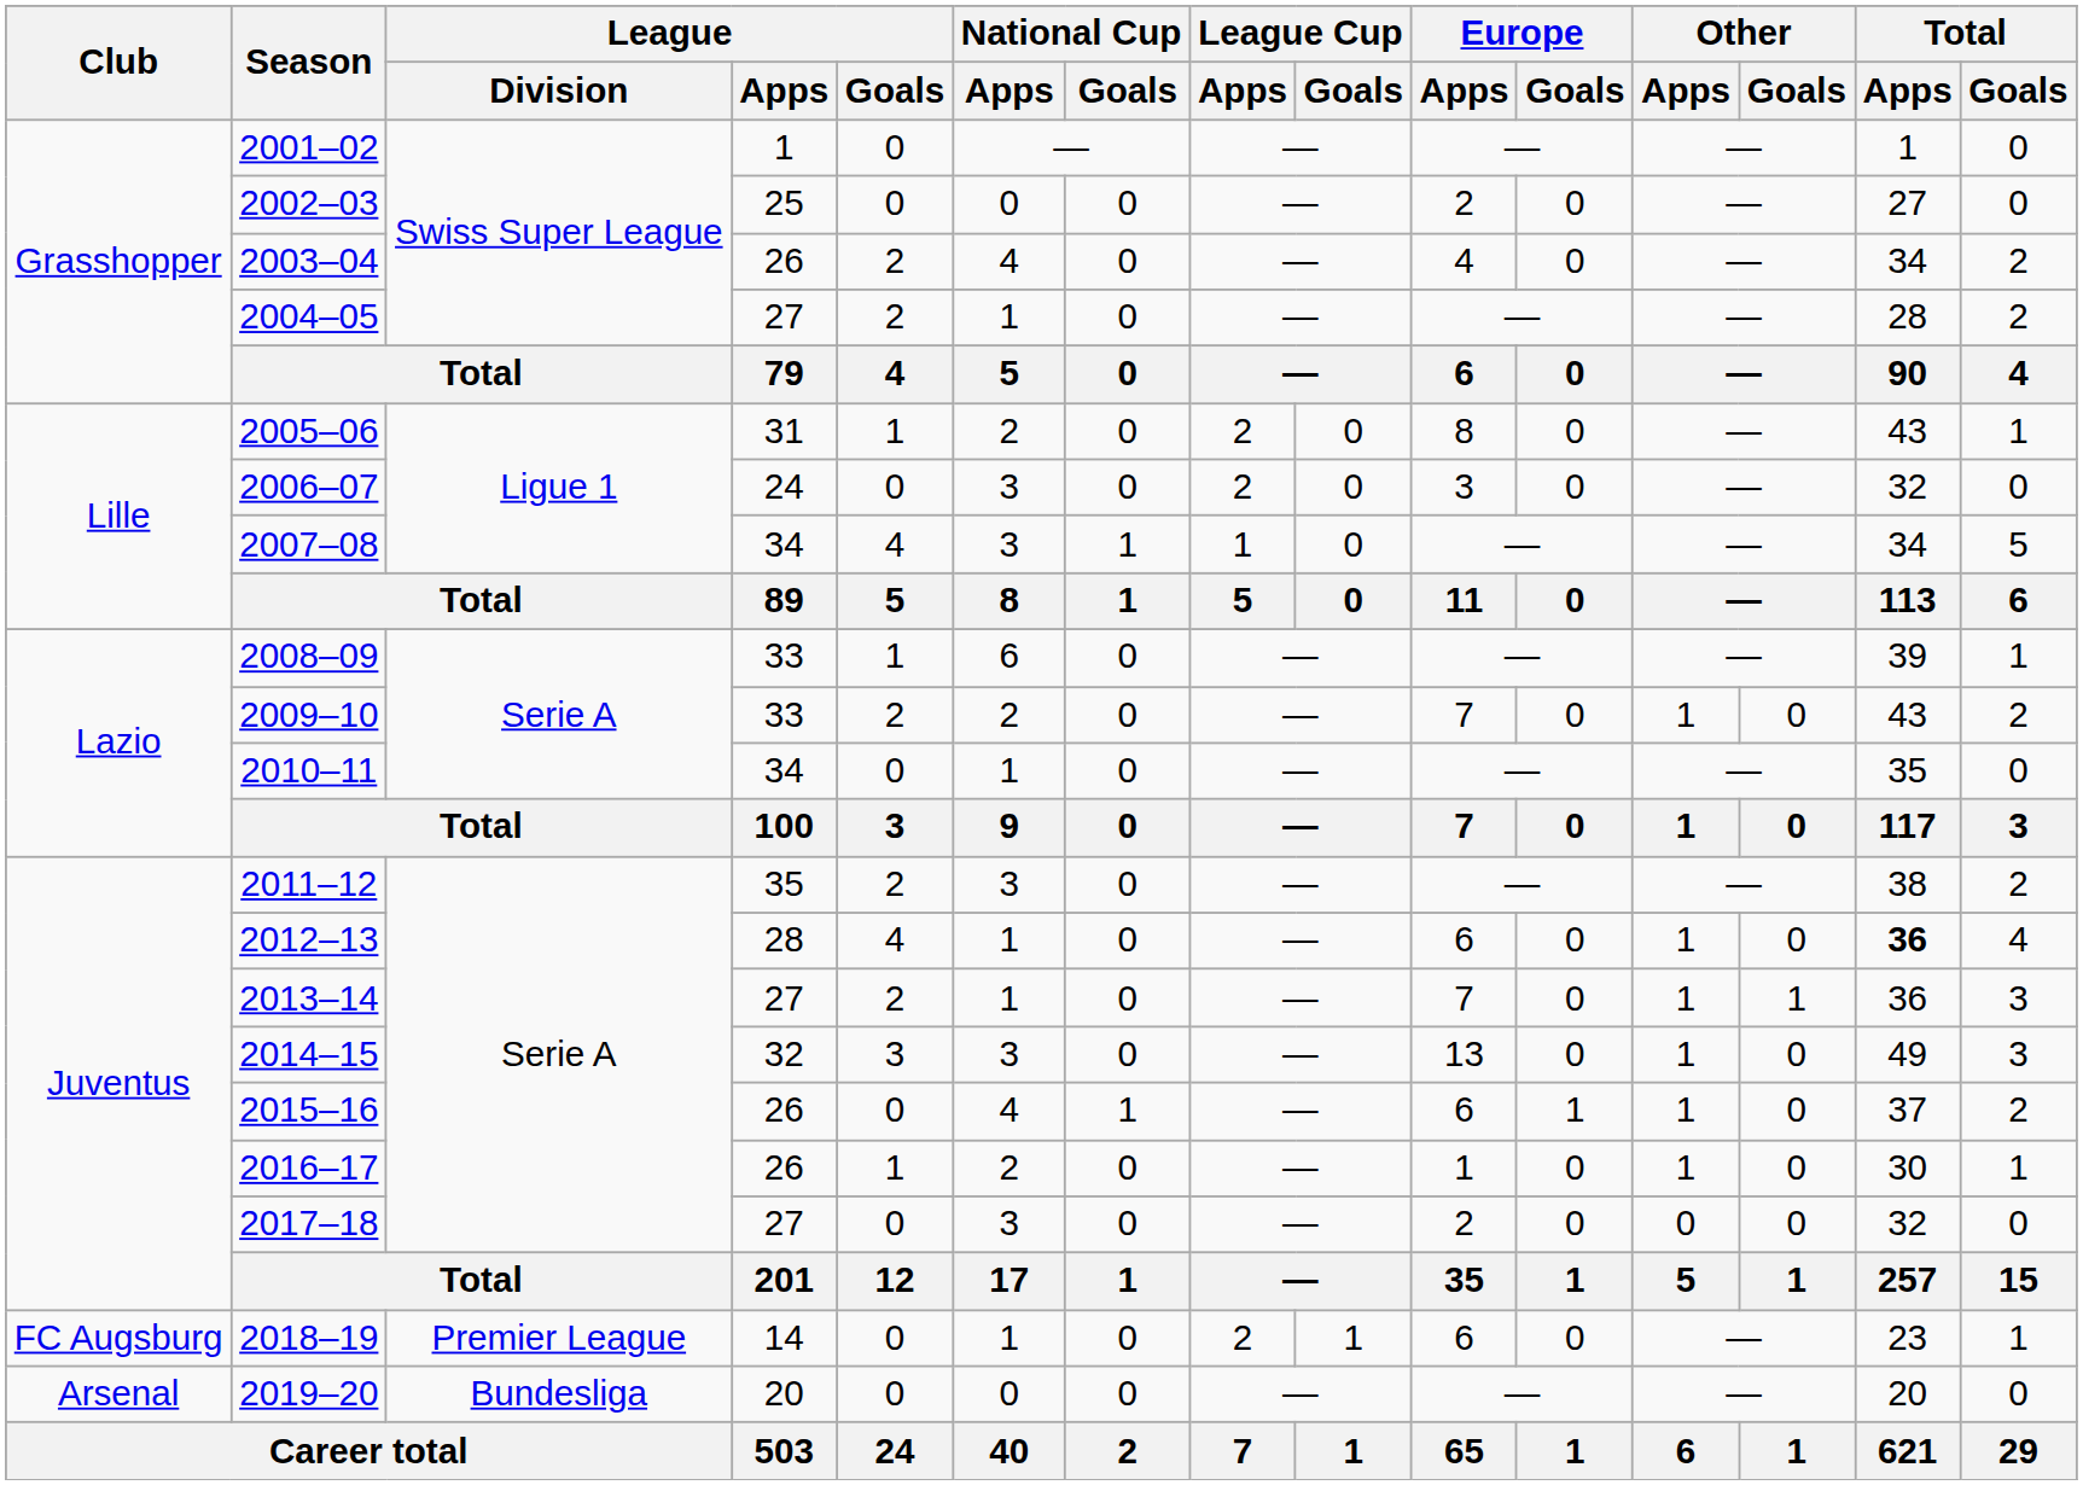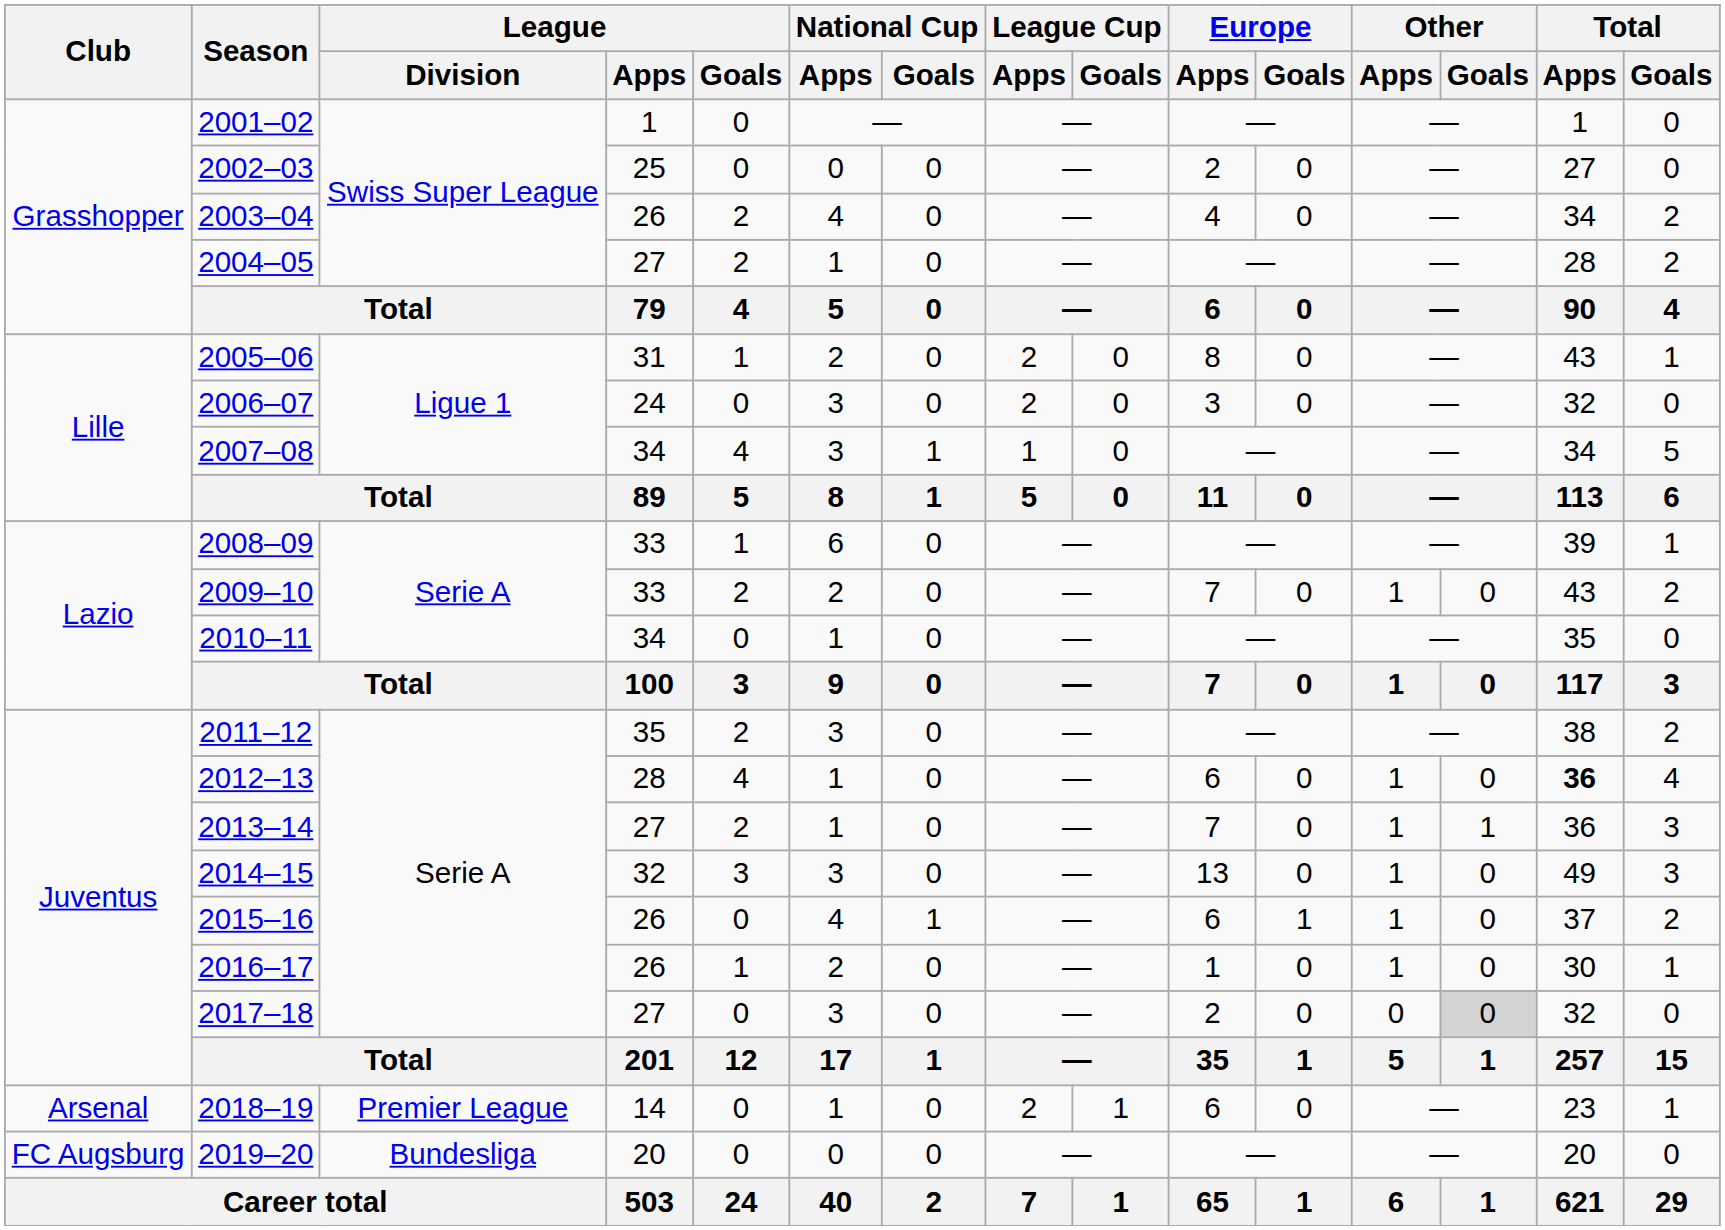2017–18 | Other / Goals: no background -> lightgrey background
2018–19 | Club: FC Augsburg -> Arsenal
2019–20 | Club: Arsenal -> FC Augsburg
